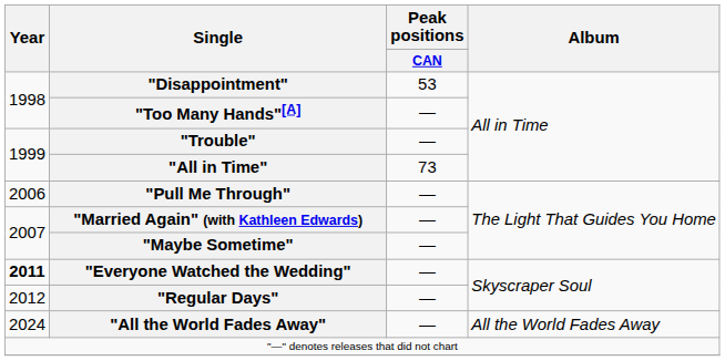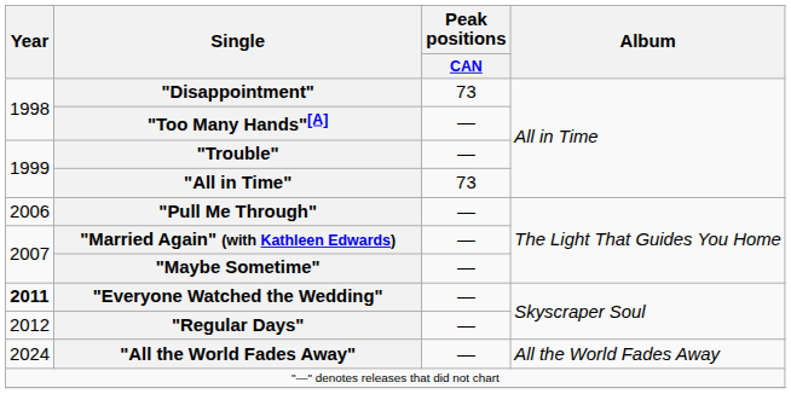"Disappointment" | Peak positions / CAN: 53 -> 73
